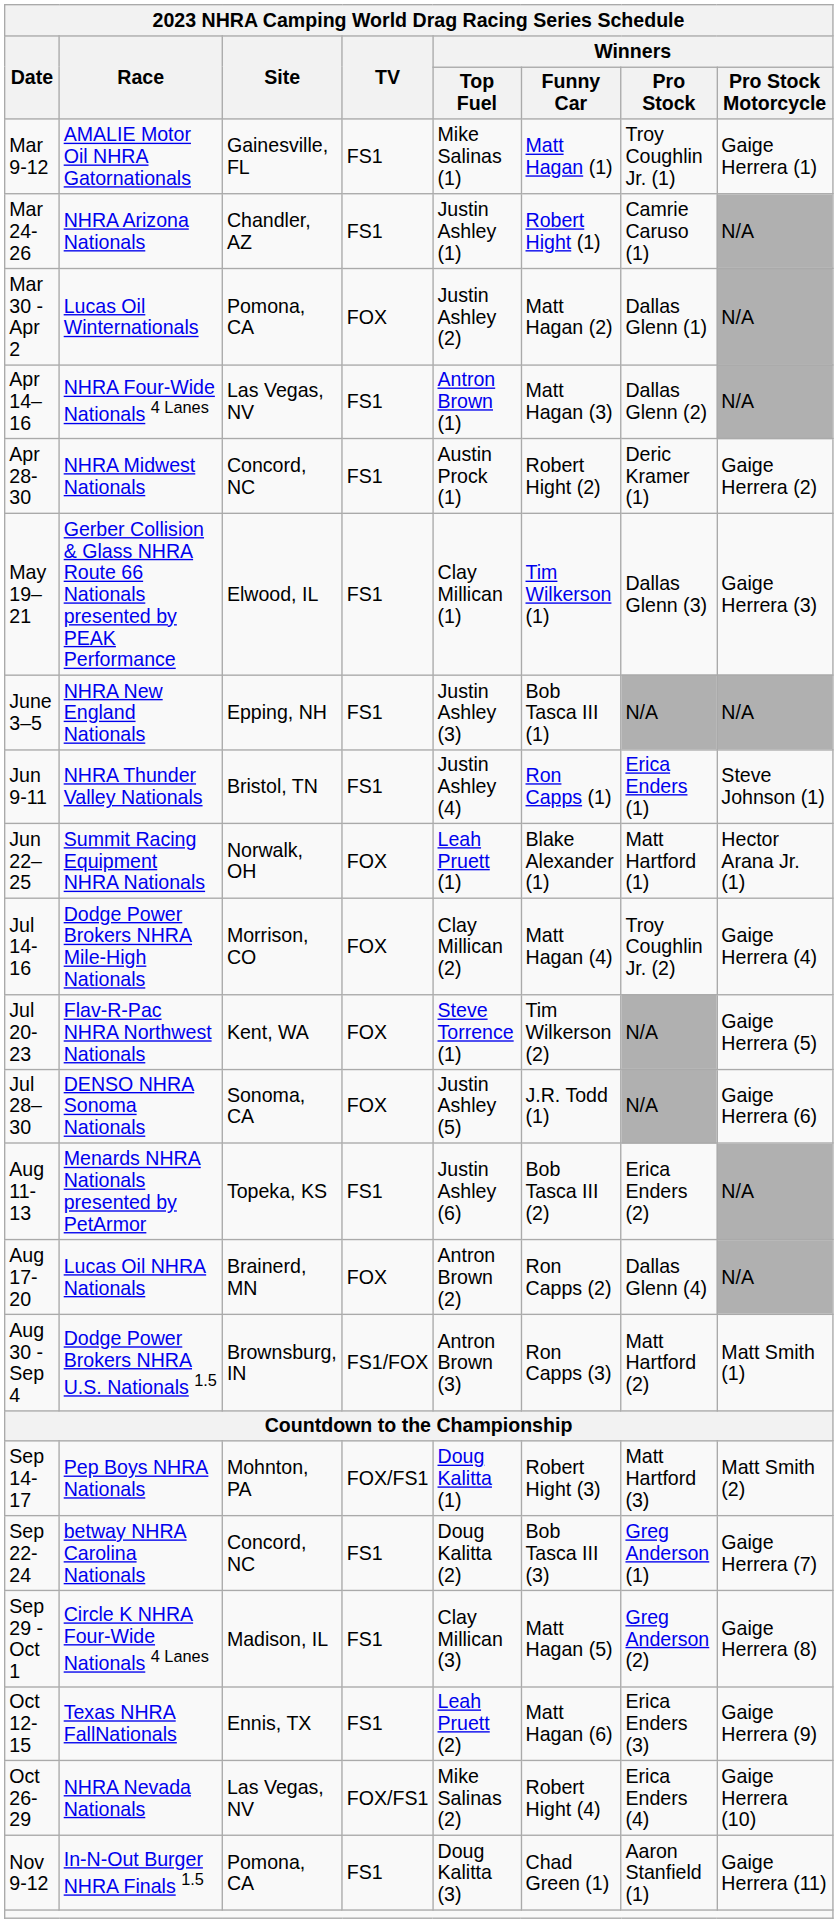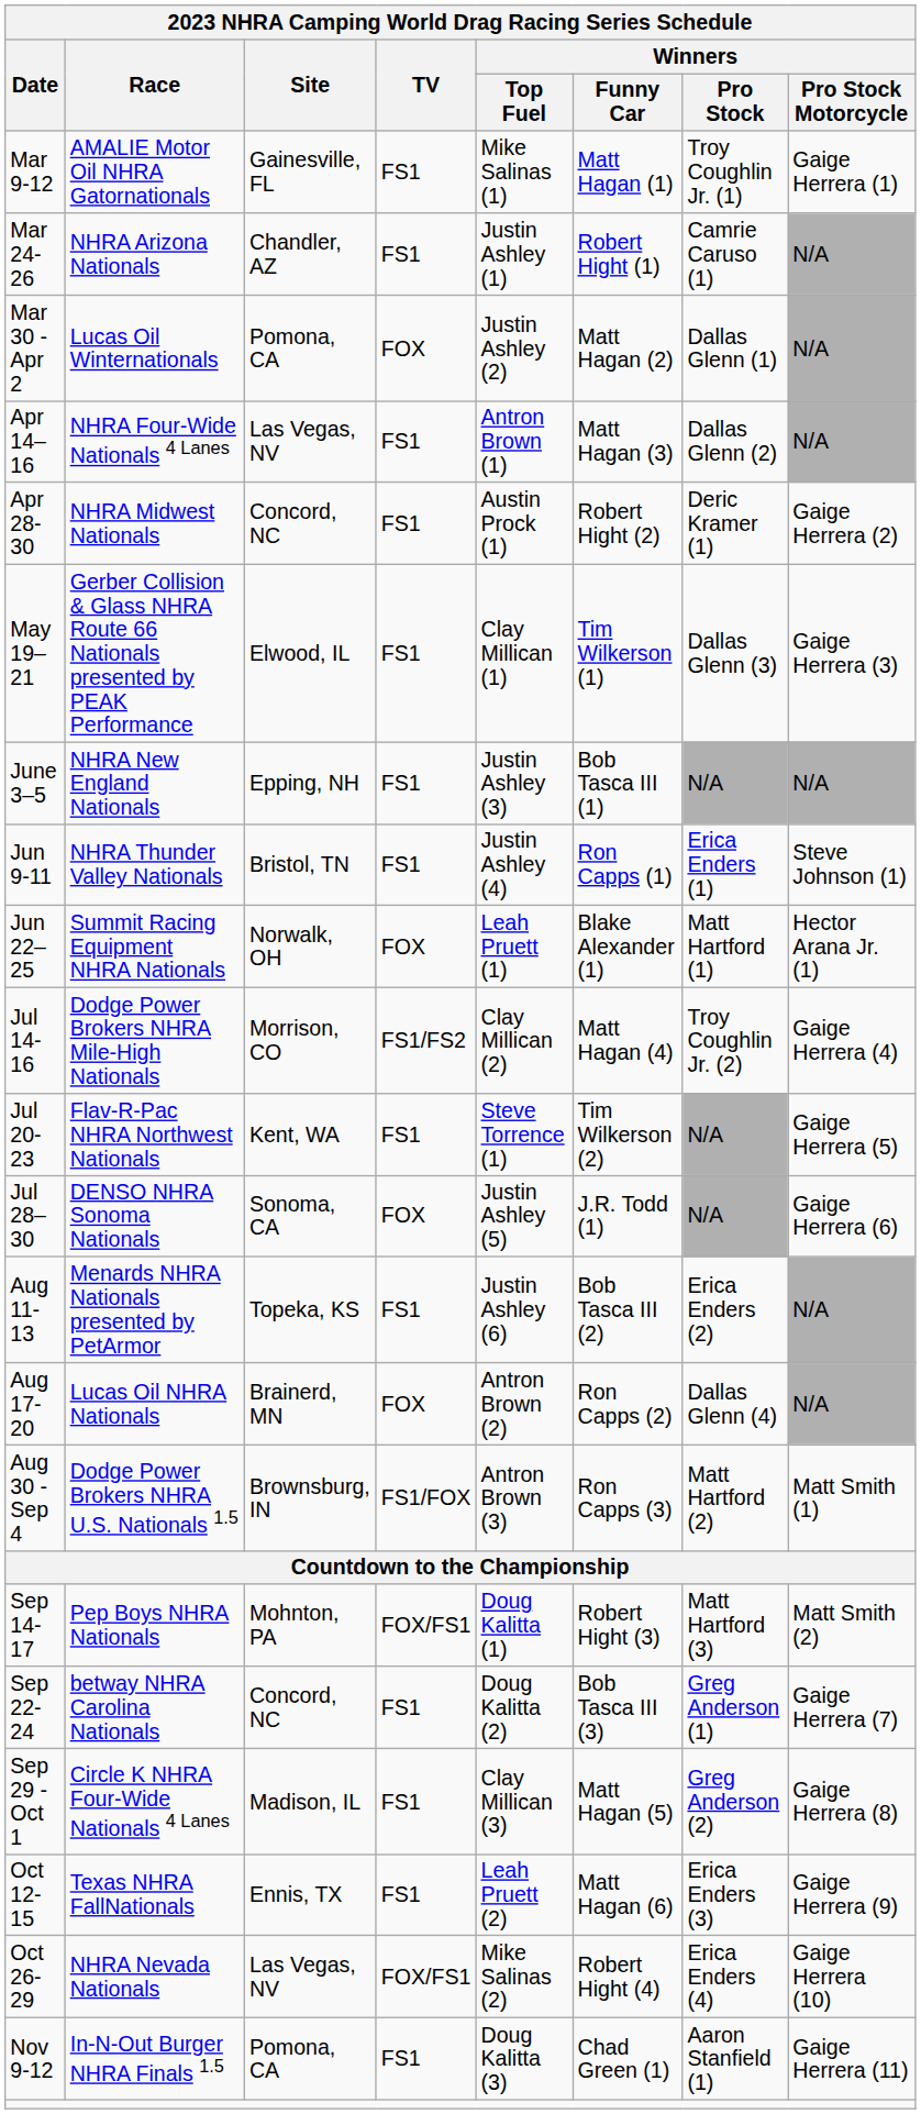Jul 14-16 | 2023 NHRA Camping World Drag Racing Series Schedule / TV: FOX -> FS1/FS2
Jul 20-23 | 2023 NHRA Camping World Drag Racing Series Schedule / TV: FOX -> FS1
